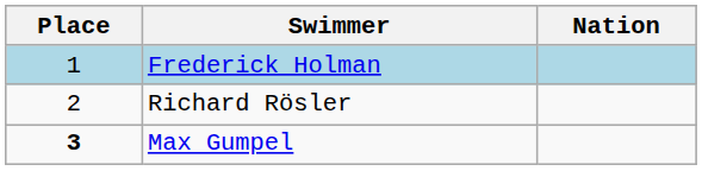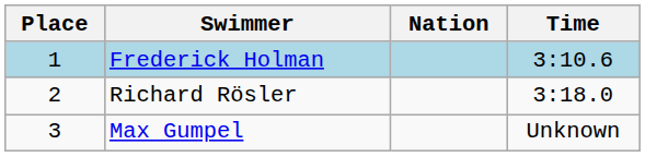+ column: Time | 3:10.6 | 3:18.0 | Unknown
Max Gumpel | Place: bold -> normal
